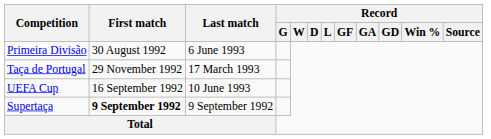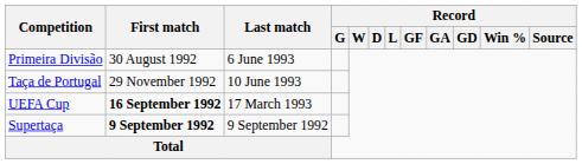Taça de Portugal | Last match: 17 March 1993 -> 10 June 1993
UEFA Cup | First match: normal -> bold
UEFA Cup | Last match: 10 June 1993 -> 17 March 1993
